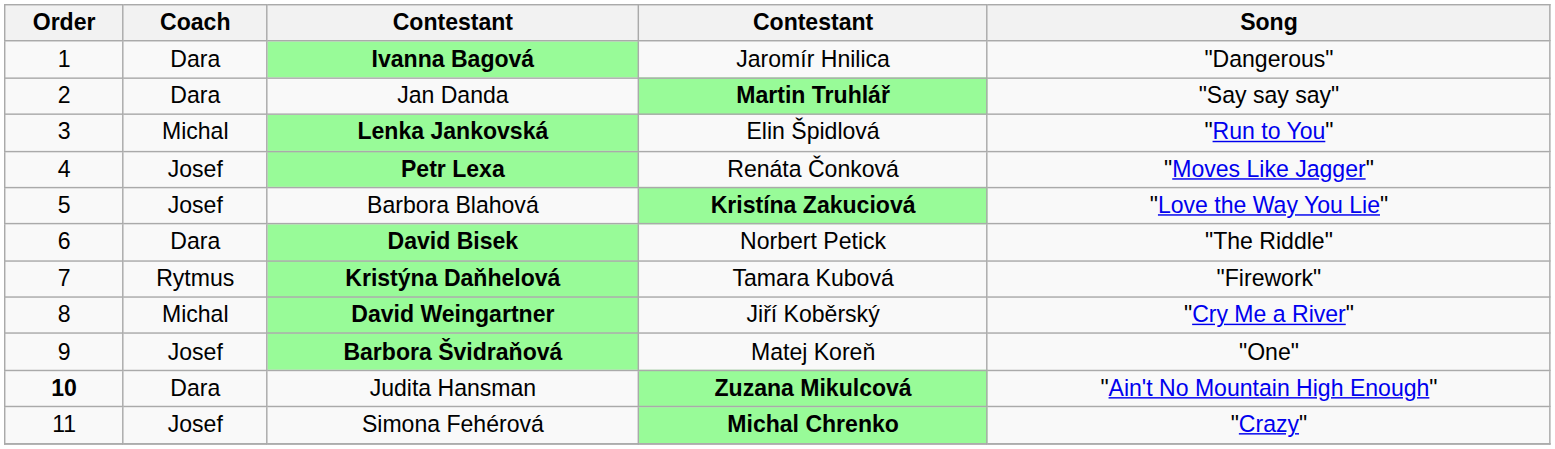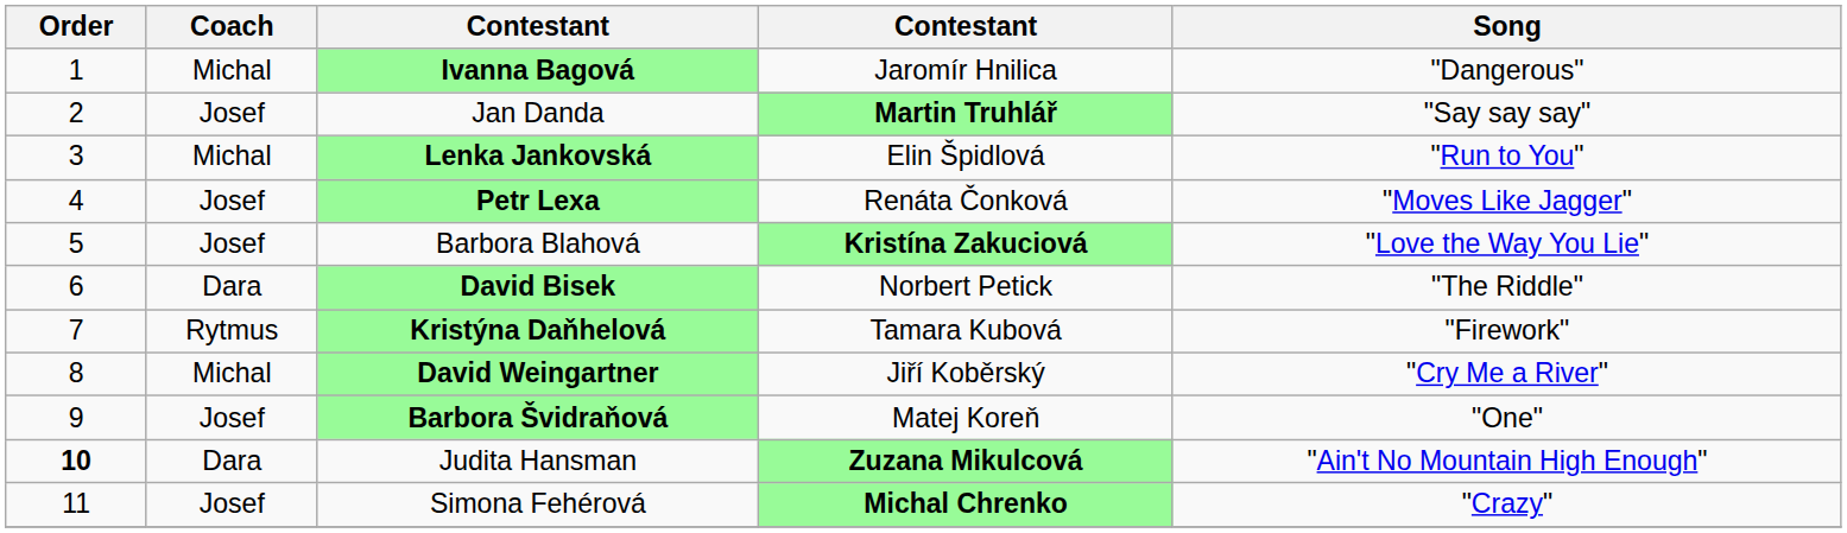Ivanna Bagová | Coach: Dara -> Michal
Jan Danda | Coach: Dara -> Josef
